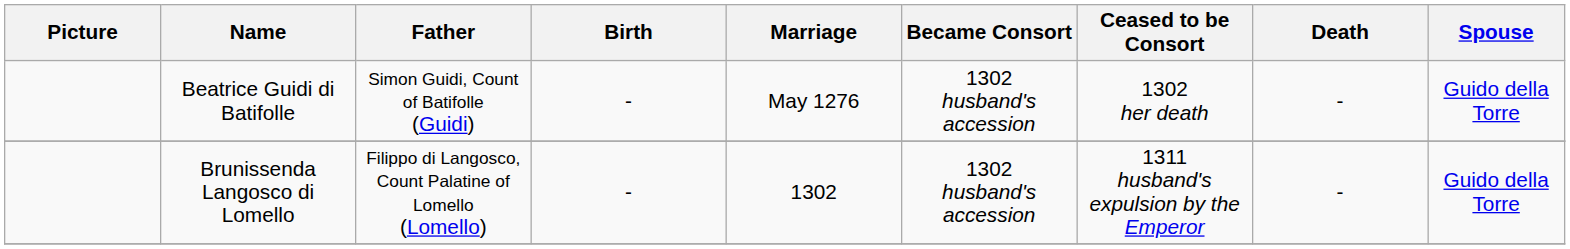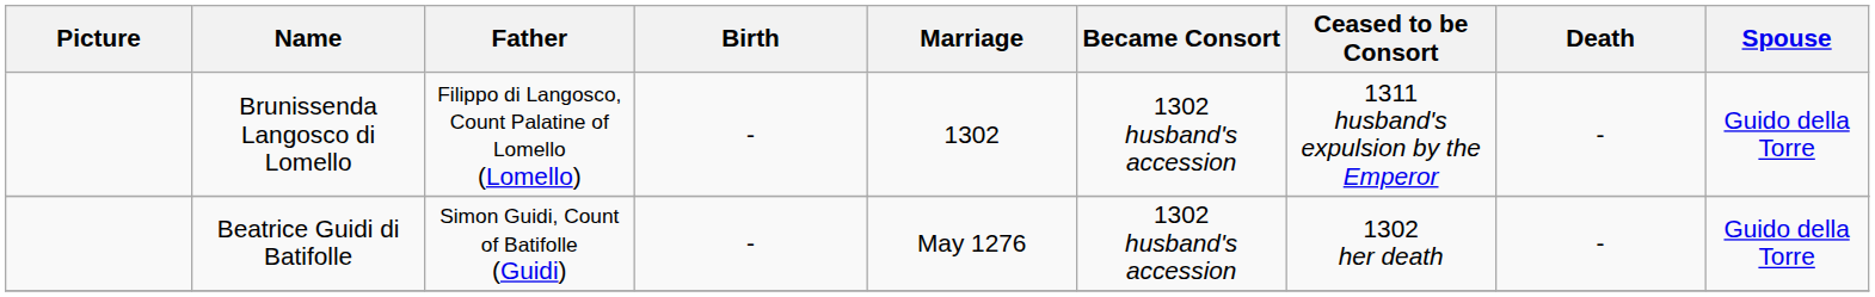rows swapped: Beatrice Guidi di Batifolle <-> Brunissenda Langosco di Lomello
